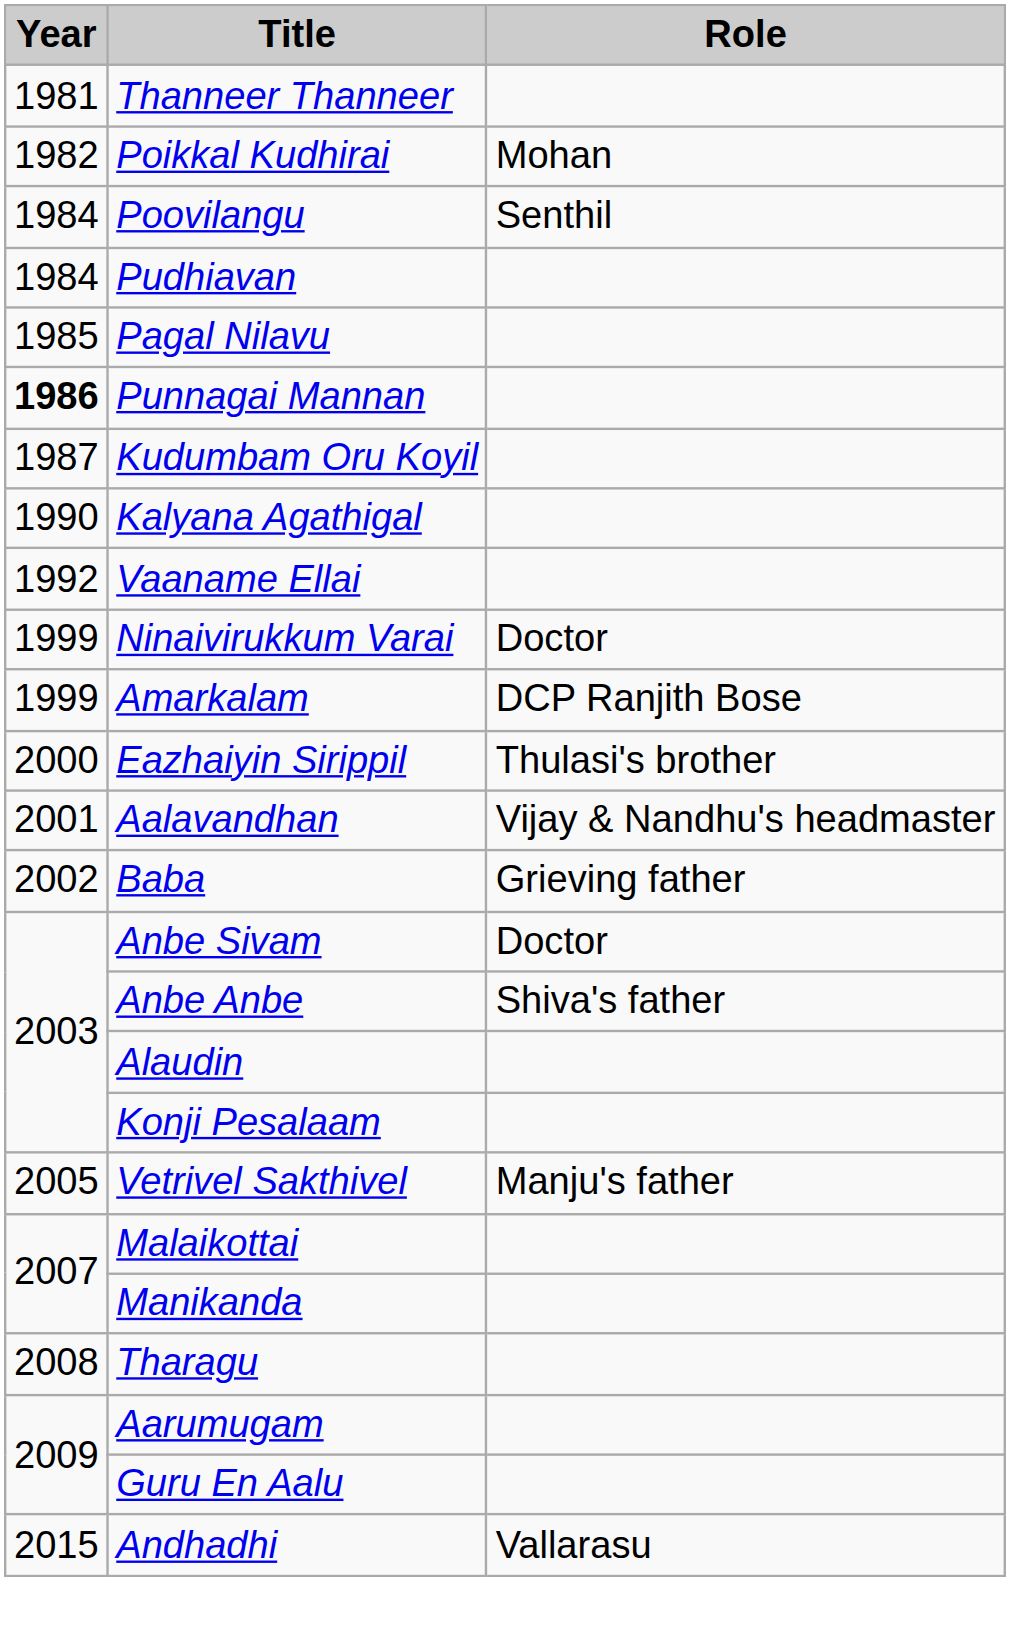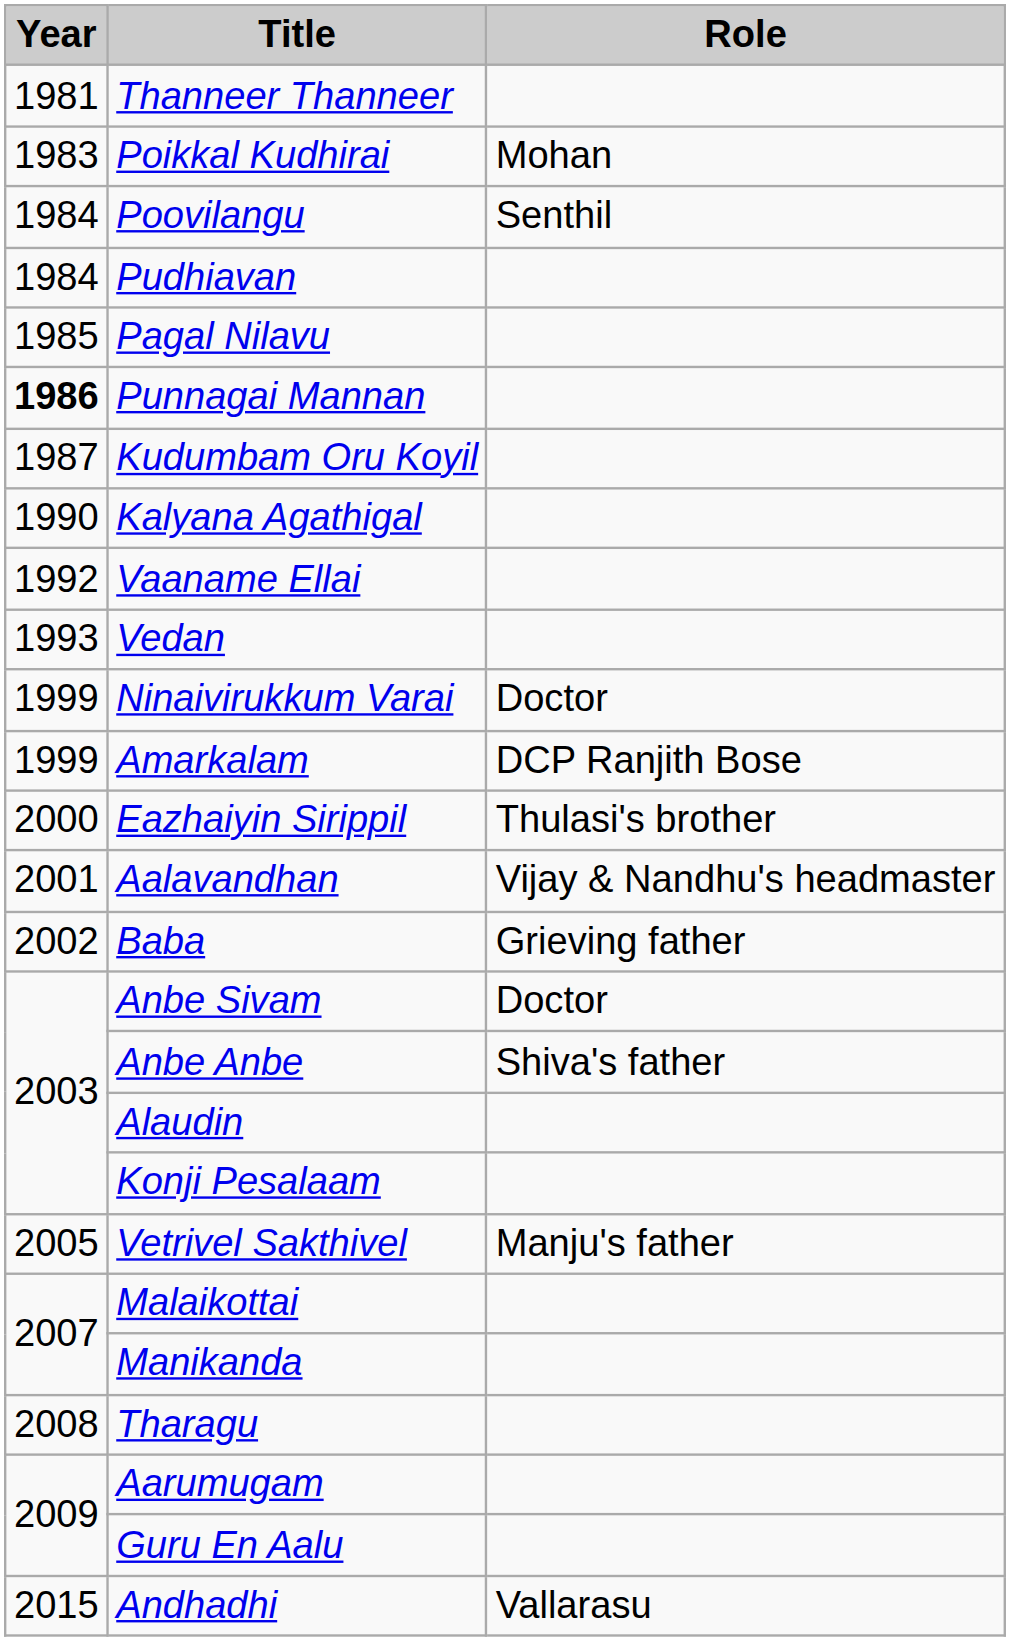Poikkal Kudhirai | Year: 1982 -> 1983
+ row: 1993 | Vedan
